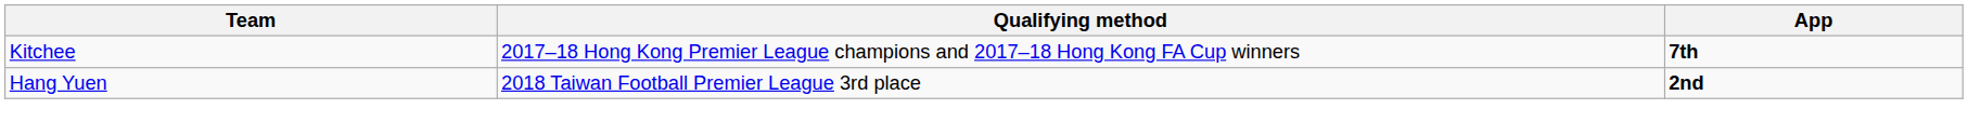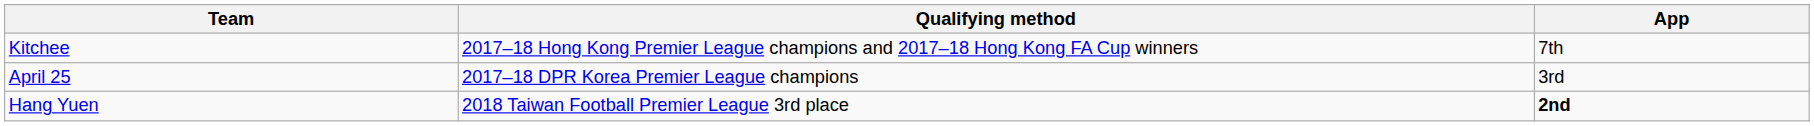Kitchee | App: bold -> normal
+ row: April 25 | 2017–18 DPR Korea Premier League champions | 3rd
